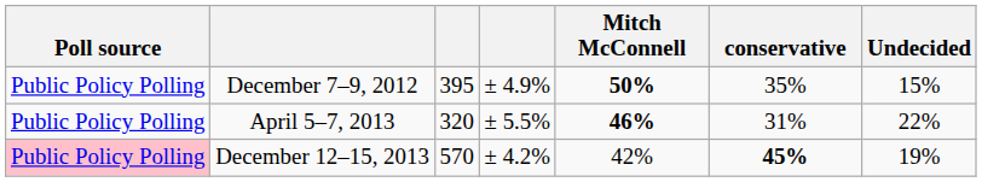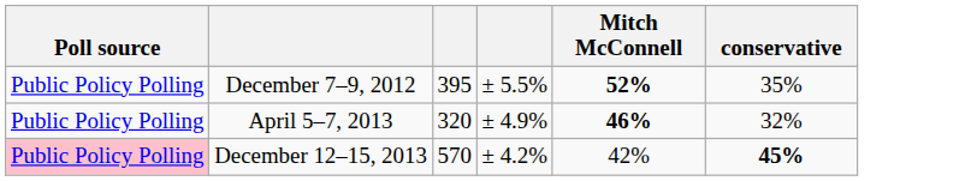- column: Undecided | 15% | 22% | 19%
December 7–9, 2012 | column 4: ± 4.9% -> ± 5.5%
December 7–9, 2012 | Mitch McConnell: 50% -> 52%
April 5–7, 2013 | column 4: ± 5.5% -> ± 4.9%
April 5–7, 2013 | conservative: 31% -> 32%
